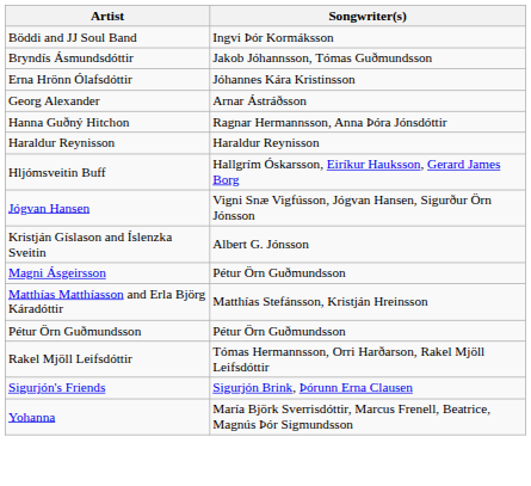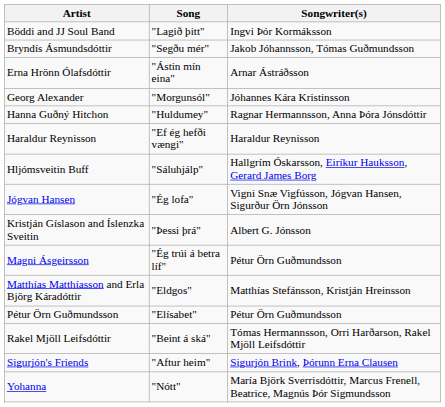+ column: Song | "Lagið þitt" | "Segðu mér" | "Ástin mín eina" | "Morgunsól" | "Huldumey" | "Ef ég hefði vængi" | "Sáluhjálp" | "Ég lofa" | "Þessi þrá" | "Ég trúi á betra líf" | "Eldgos" | "Elísabet" | "Beint á ská" | "Aftur heim" | "Nótt"
Erna Hrönn Ólafsdóttir | Songwriter(s): Jóhannes Kára Kristinsson -> Arnar Ástráðsson
Georg Alexander | Songwriter(s): Arnar Ástráðsson -> Jóhannes Kára Kristinsson
